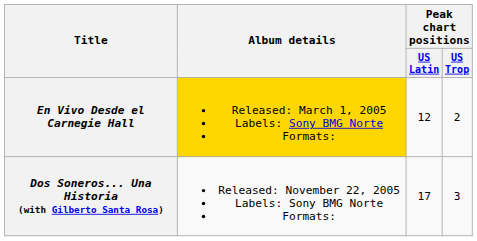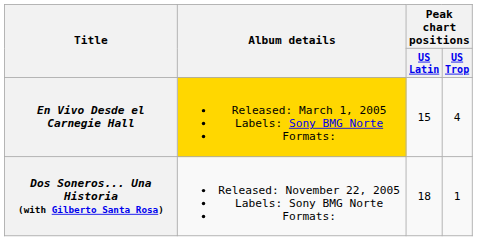En Vivo Desde el Carnegie Hall | Peak chart positions / US Latin: 12 -> 15
En Vivo Desde el Carnegie Hall | Peak chart positions / US Trop: 2 -> 4
Dos Soneros... Una Historia (with Gilberto Santa Rosa) | Peak chart positions / US Latin: 17 -> 18
Dos Soneros... Una Historia (with Gilberto Santa Rosa) | Peak chart positions / US Trop: 3 -> 1
